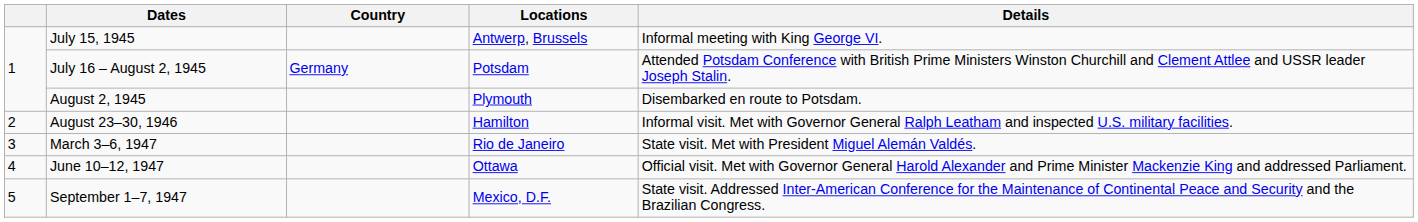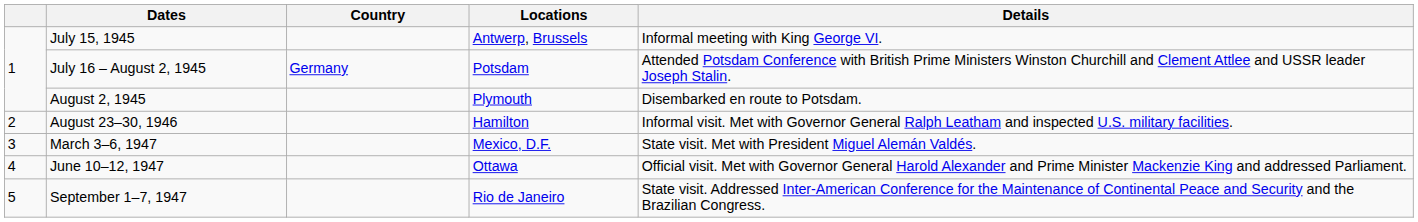March 3–6, 1947 | Locations: Rio de Janeiro -> Mexico, D.F.
September 1–7, 1947 | Locations: Mexico, D.F. -> Rio de Janeiro
